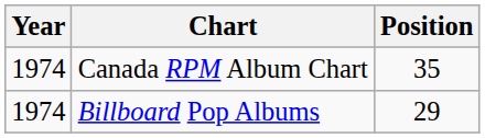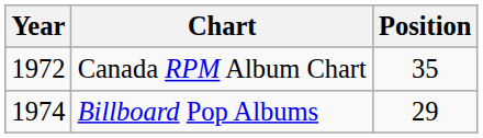Canada RPM Album Chart | Year: 1974 -> 1972
